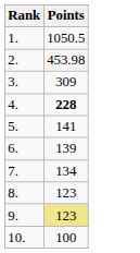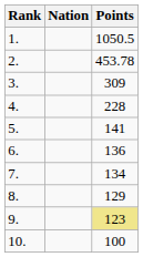+ column: Nation
2. | Points: 453.98 -> 453.78
4. | Points: bold -> normal
6. | Points: 139 -> 136
8. | Points: 123 -> 129
